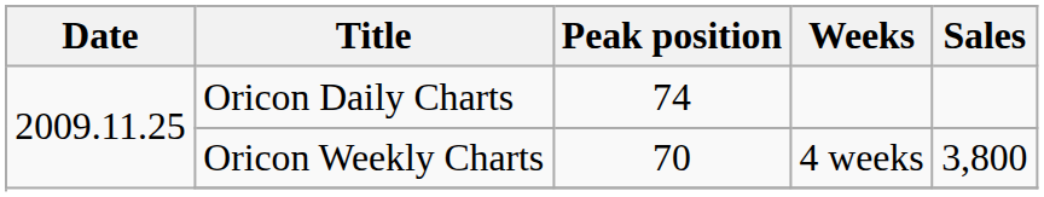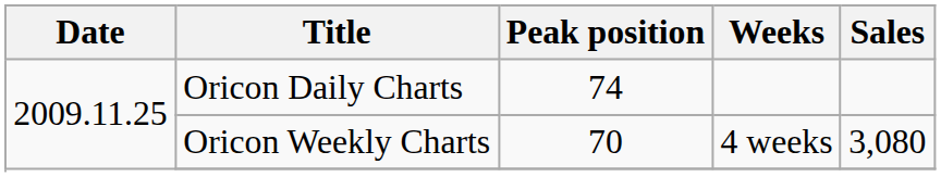Oricon Weekly Charts | Sales: 3,800 -> 3,080
